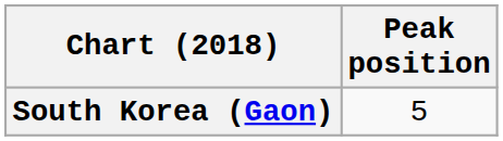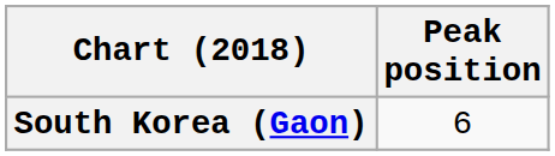South Korea (Gaon) | Peak position: 5 -> 6
